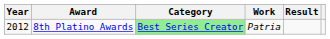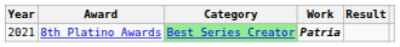8th Platino Awards | Year: 2012 -> 2021
8th Platino Awards | Work: normal -> bold
